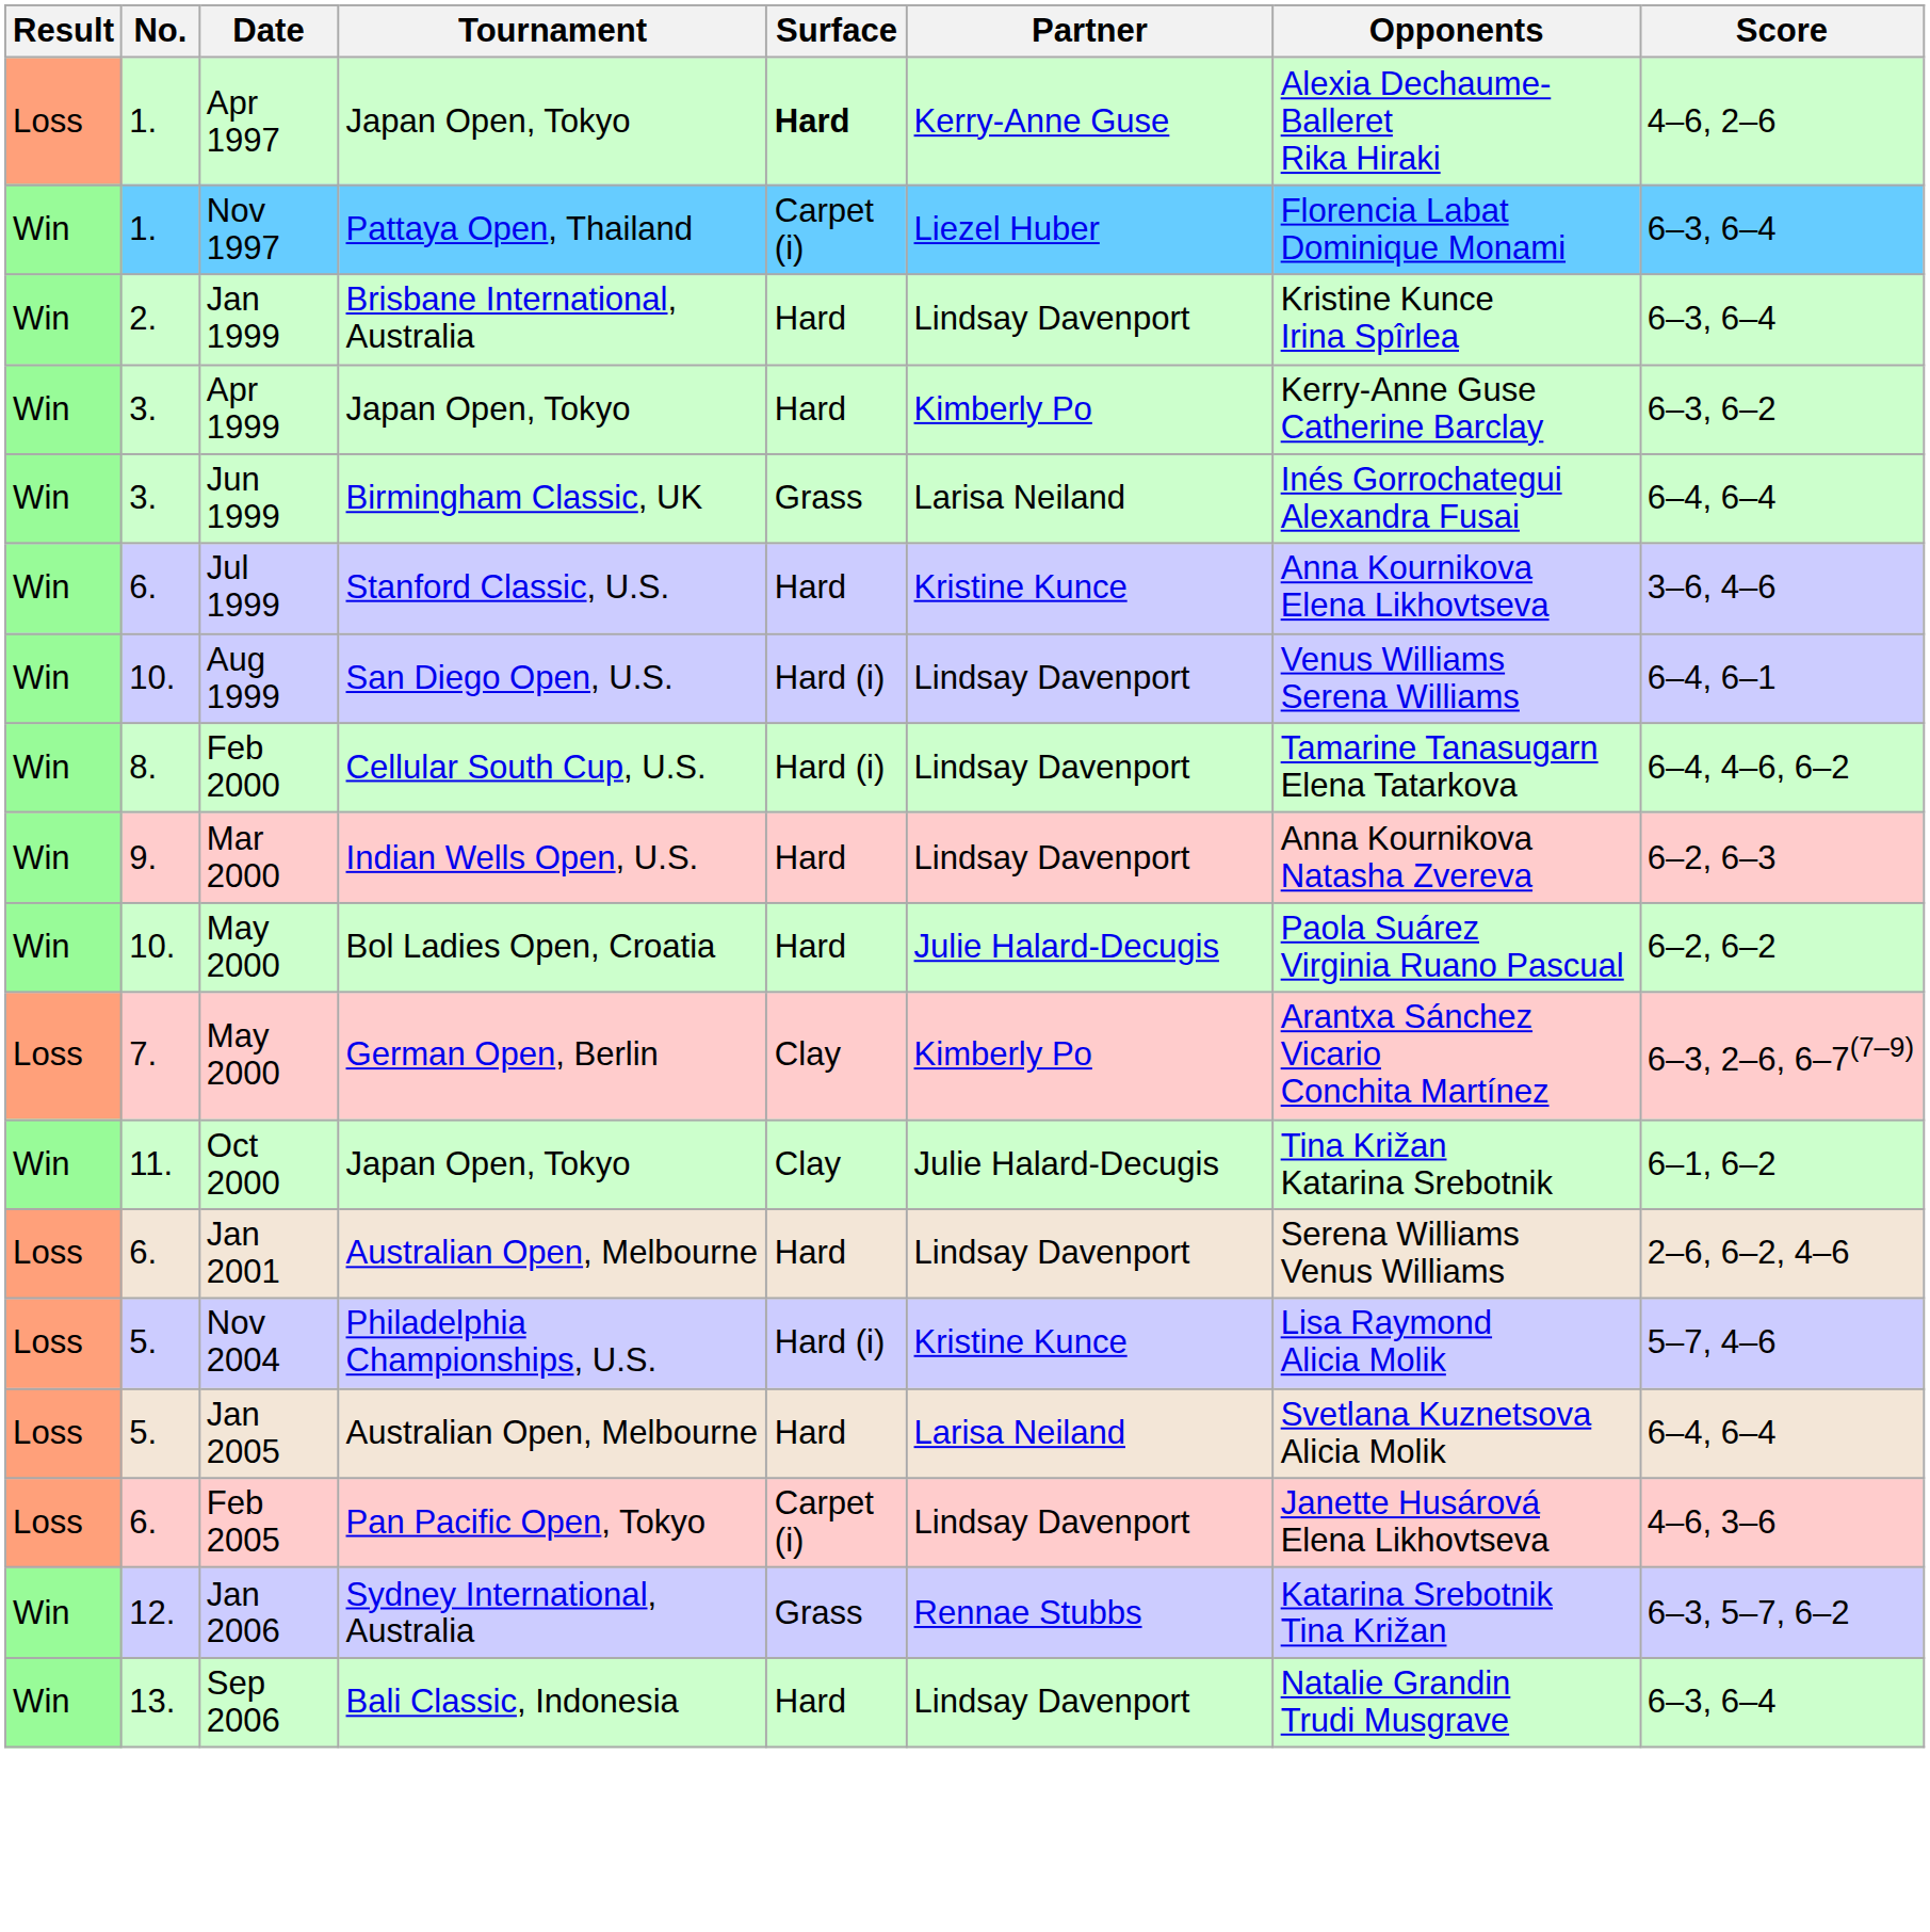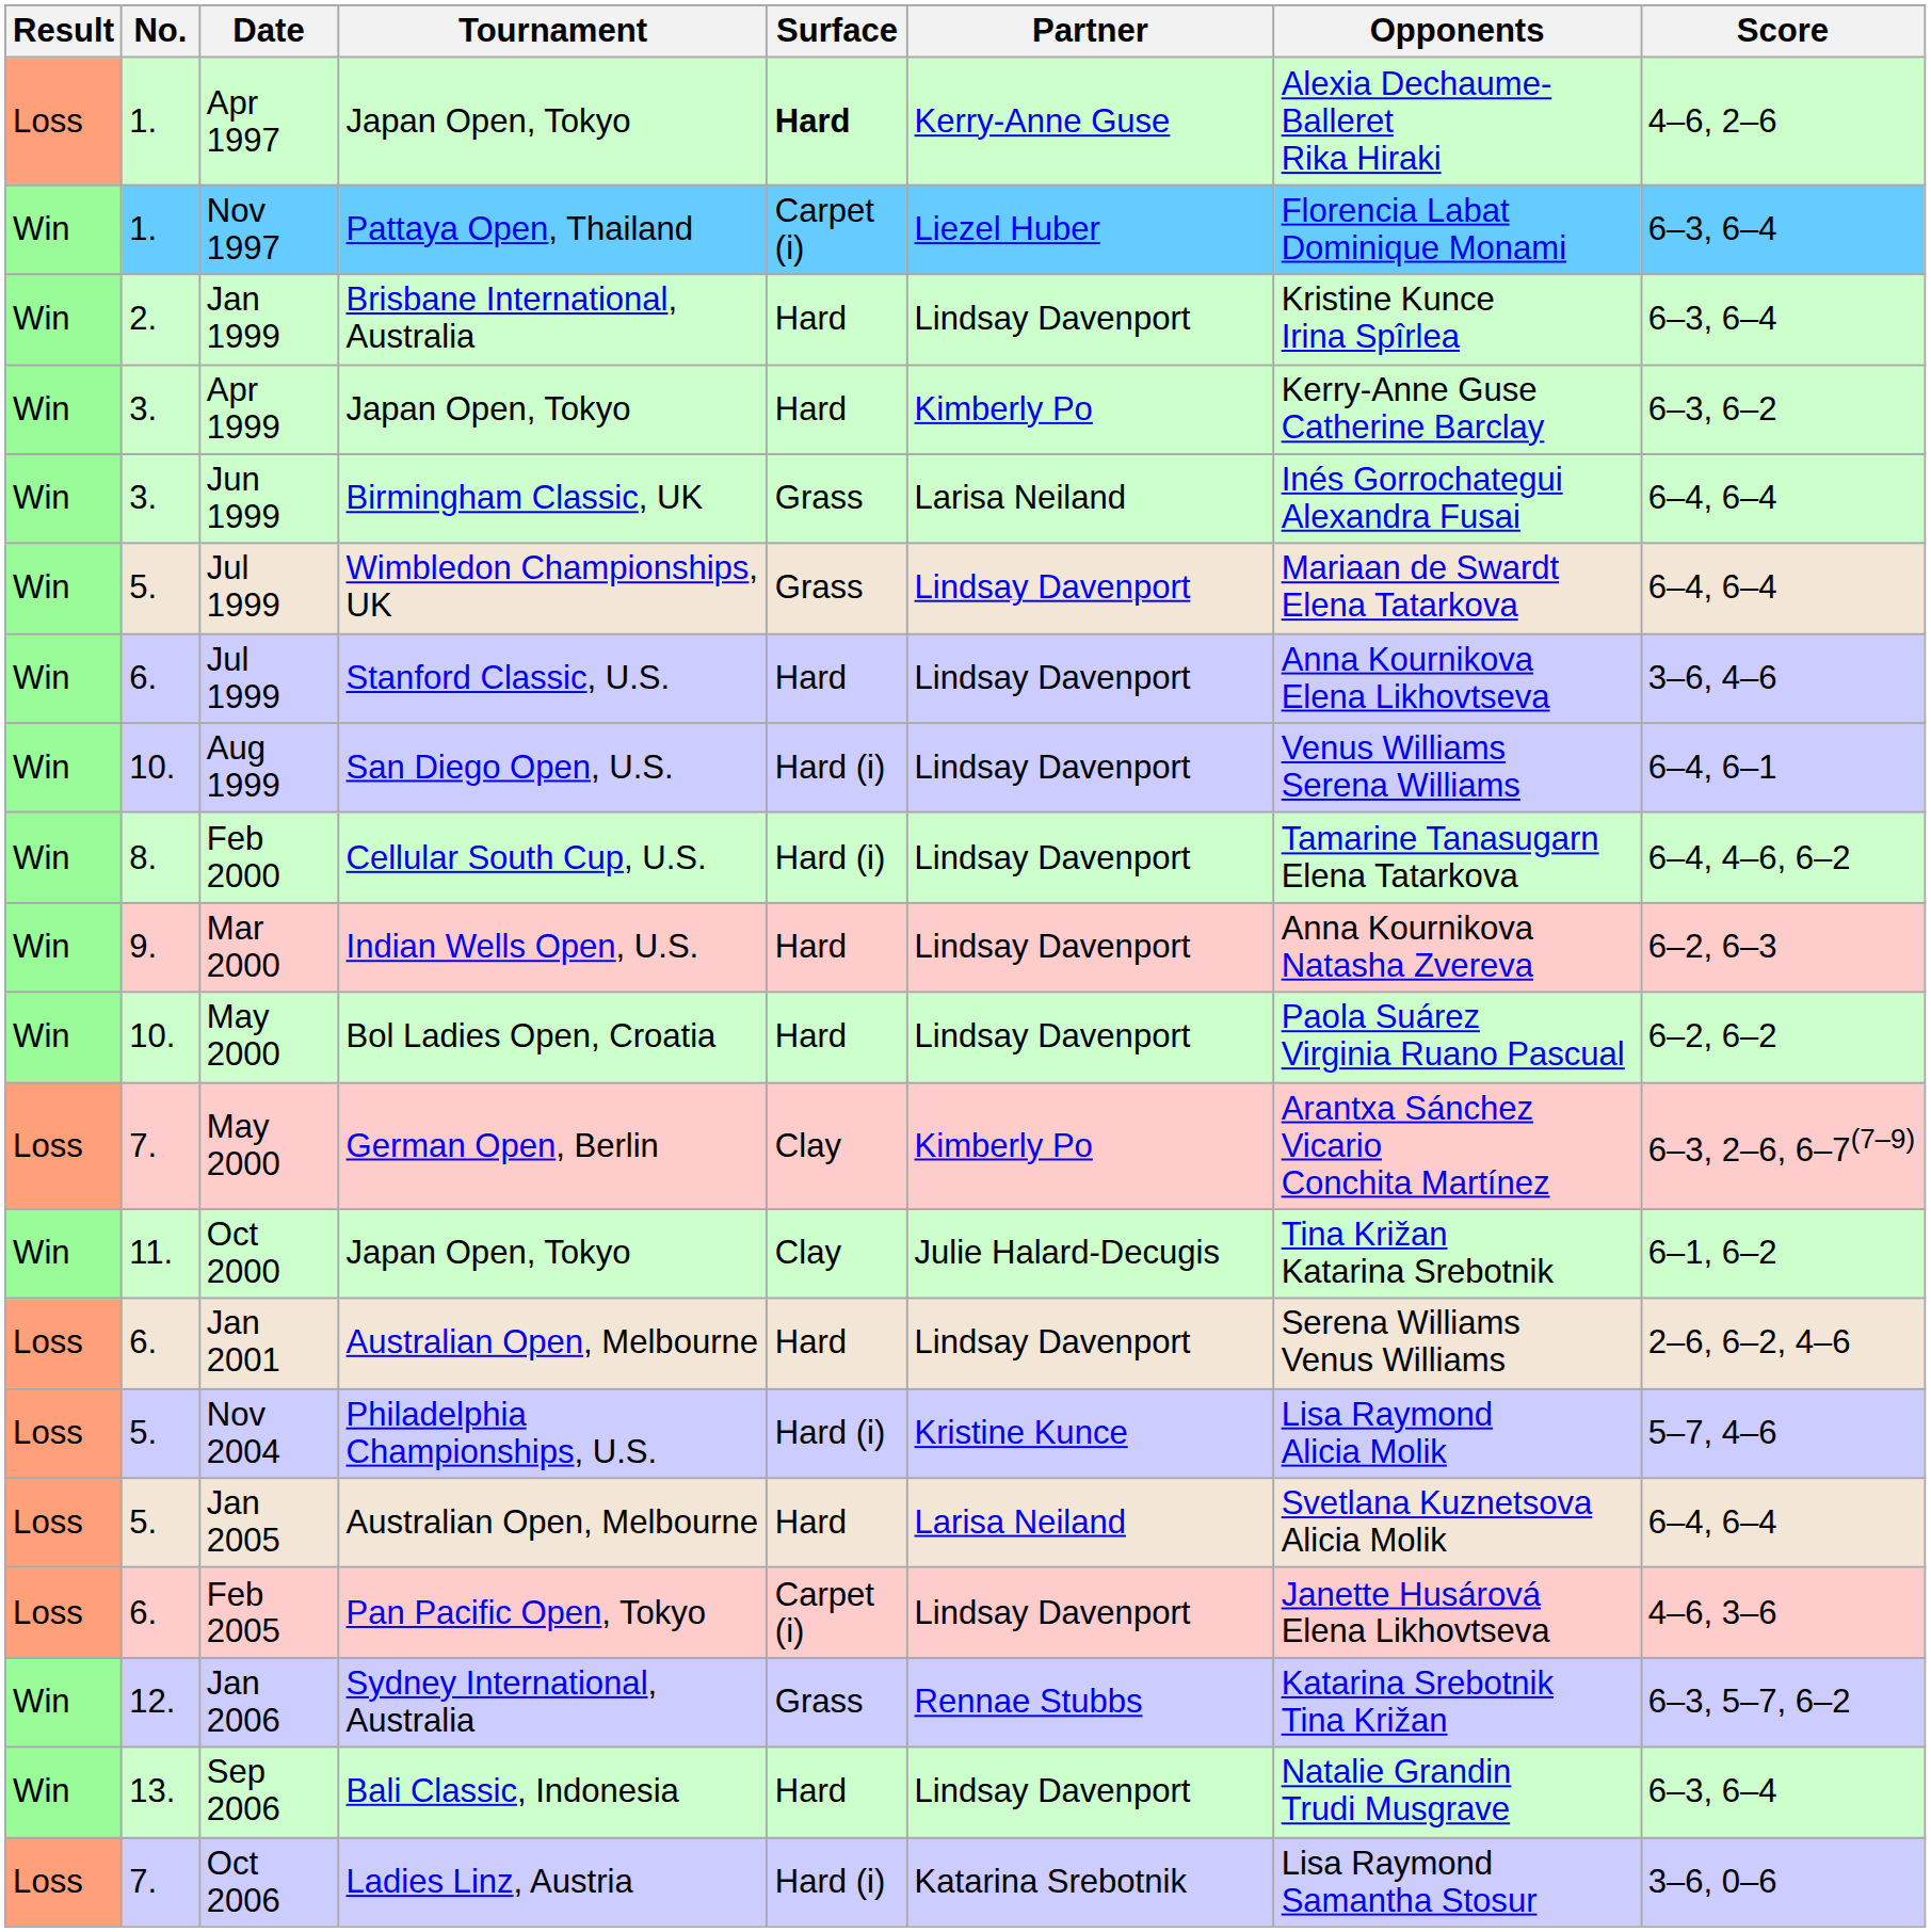+ row: Win | 5. | Jul 1999 | Wimbledon Championships, UK | Grass | Lindsay Davenport | Mariaan de Swardt Elena Tatarkova | 6–4, 6–4
Jul 1999 / Stanford Classic, U.S. | Partner: Kristine Kunce -> Lindsay Davenport
May 2000 / Bol Ladies Open, Croatia | Partner: Julie Halard-Decugis -> Lindsay Davenport
+ row: Loss | 7. | Oct 2006 | Ladies Linz, Austria | Hard (i) | Katarina Srebotnik | Lisa Raymond Samantha Stosur | 3–6, 0–6
